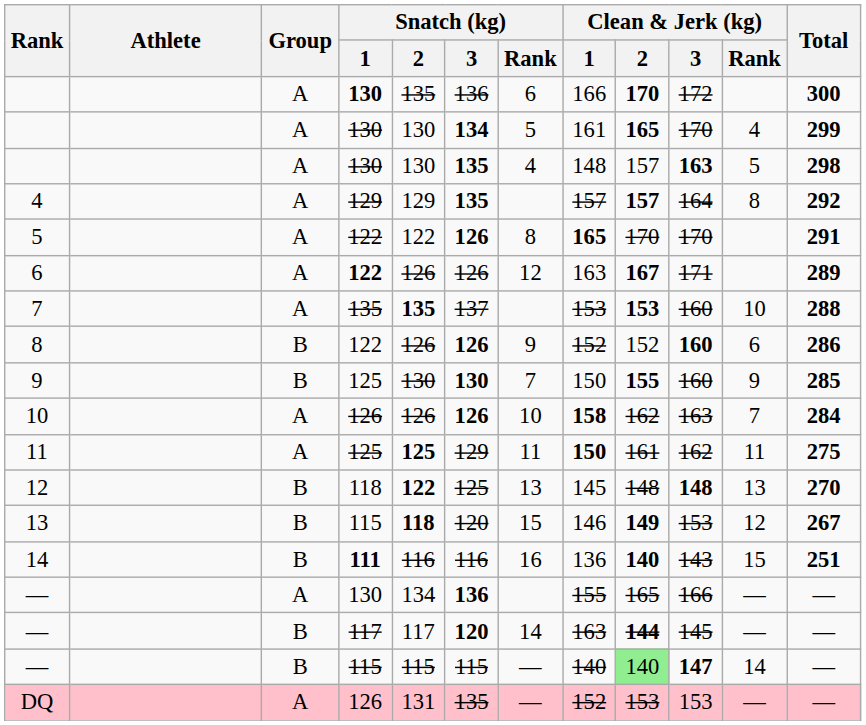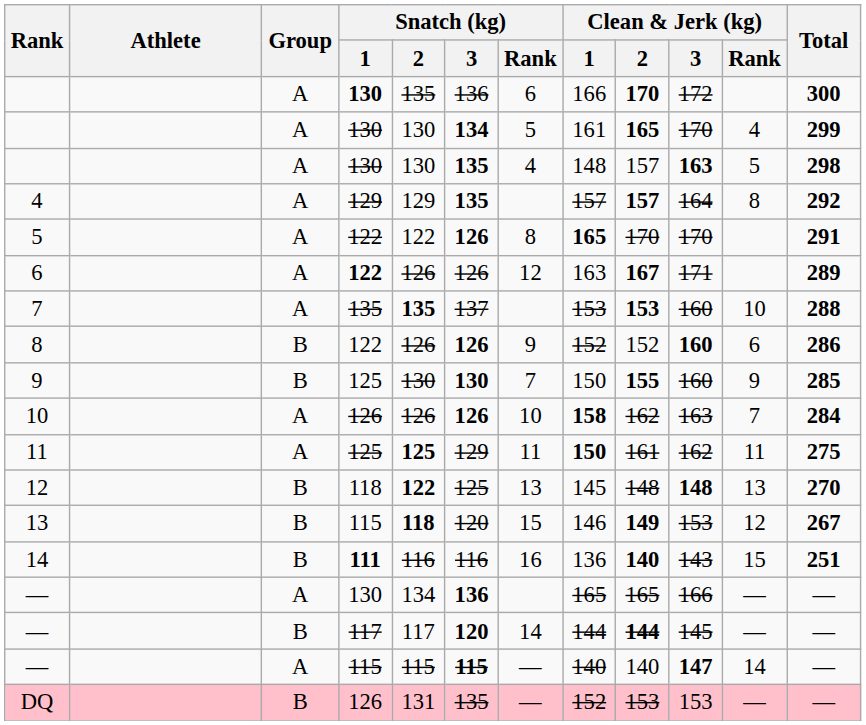— / 130 | Clean & Jerk (kg) / 1: 155 -> 165
— / 117 | Clean & Jerk (kg) / 1: 163 -> 144
— / 115 | Group: B -> A
— / 115 | Snatch (kg) / 3: normal -> bold
— / 115 | Clean & Jerk (kg) / 2: lightgreen background -> no background
DQ | Group: A -> B
